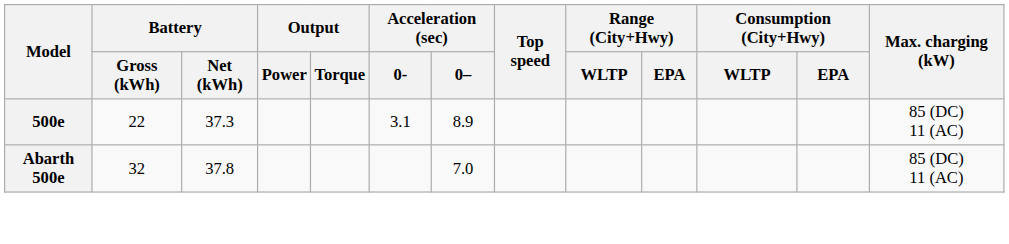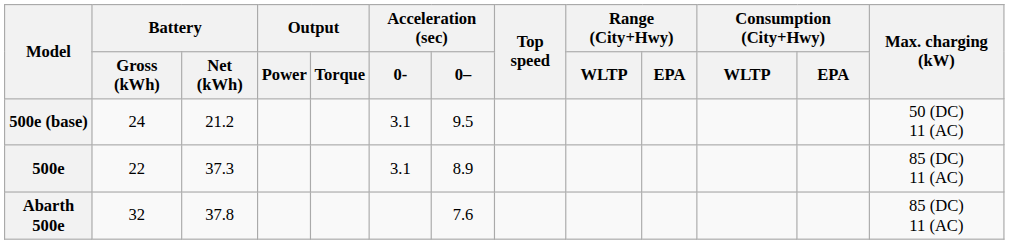+ row: 500e (base) | 24 | 21.2 | 3.1 | 9.5 | 50 (DC) 11 (AC)
Abarth 500e | Acceleration (sec) / 0–: 7.0 -> 7.6
